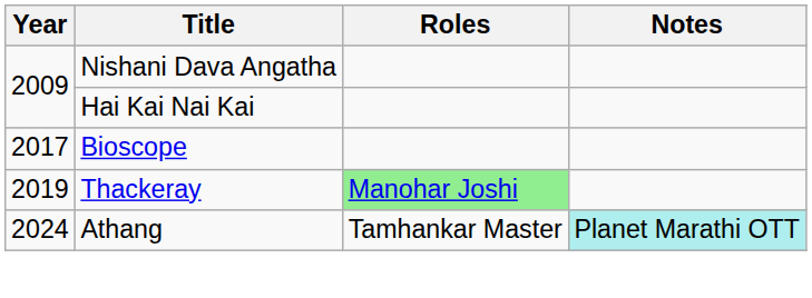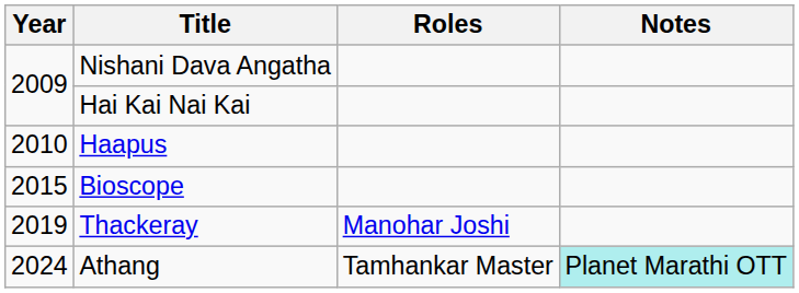+ row: 2010 | Haapus
Bioscope | Year: 2017 -> 2015
Thackeray | Roles: lightgreen background -> no background
